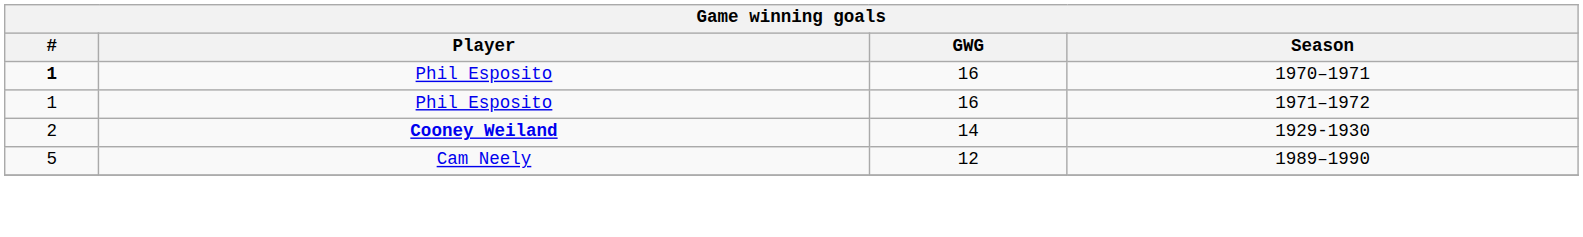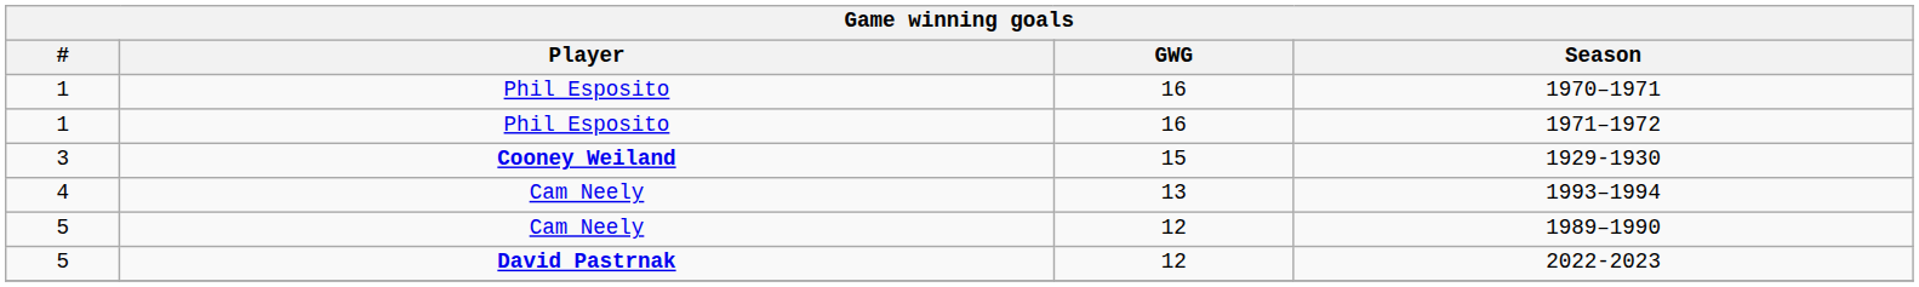1970–1971 | #: bold -> normal
1929-1930 | #: 2 -> 3
1929-1930 | GWG: 14 -> 15
+ row: 4 | Cam Neely | 13 | 1993–1994
+ row: 5 | David Pastrnak | 12 | 2022-2023
